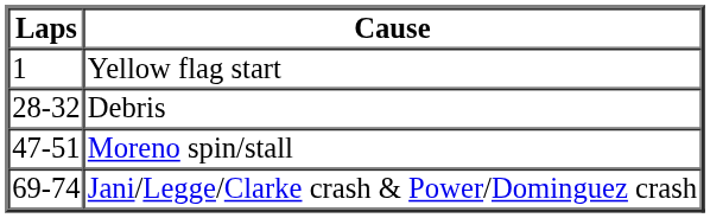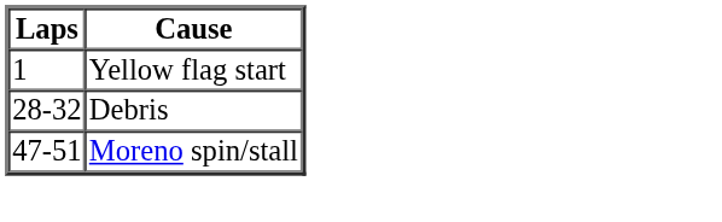- row: 69-74 | Jani/Legge/Clarke crash & Power/Dominguez crash
